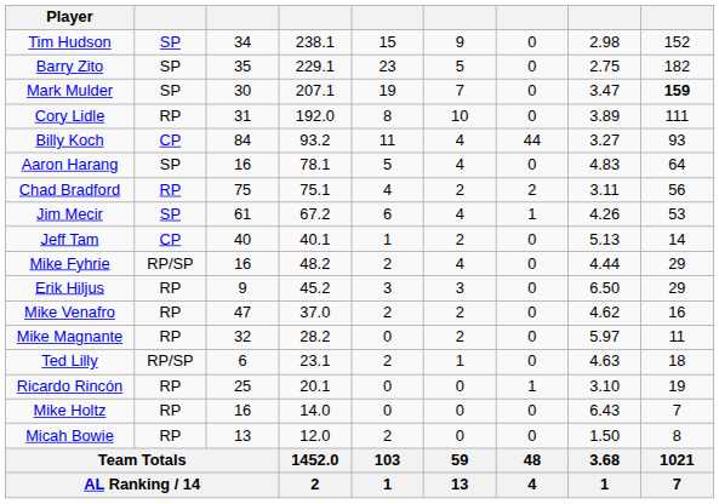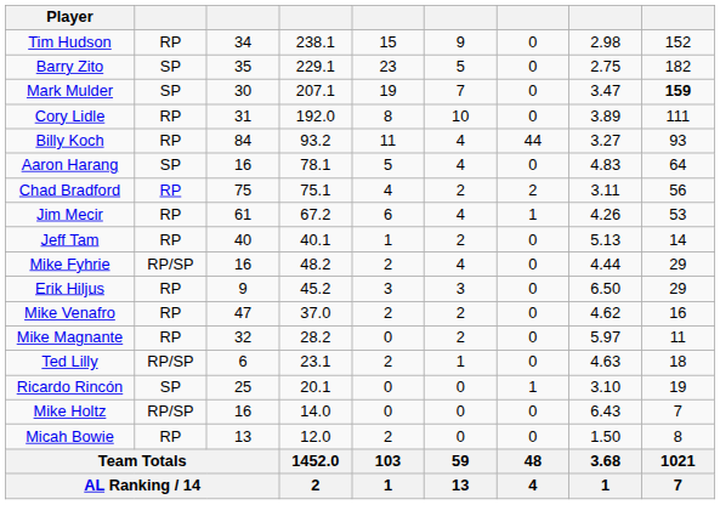Tim Hudson | column 2: SP -> RP
Billy Koch | column 2: CP -> RP
Jim Mecir | column 2: SP -> RP
Jeff Tam | column 2: CP -> RP
Ricardo Rincón | column 2: RP -> SP
Mike Holtz | column 2: RP -> RP/SP
